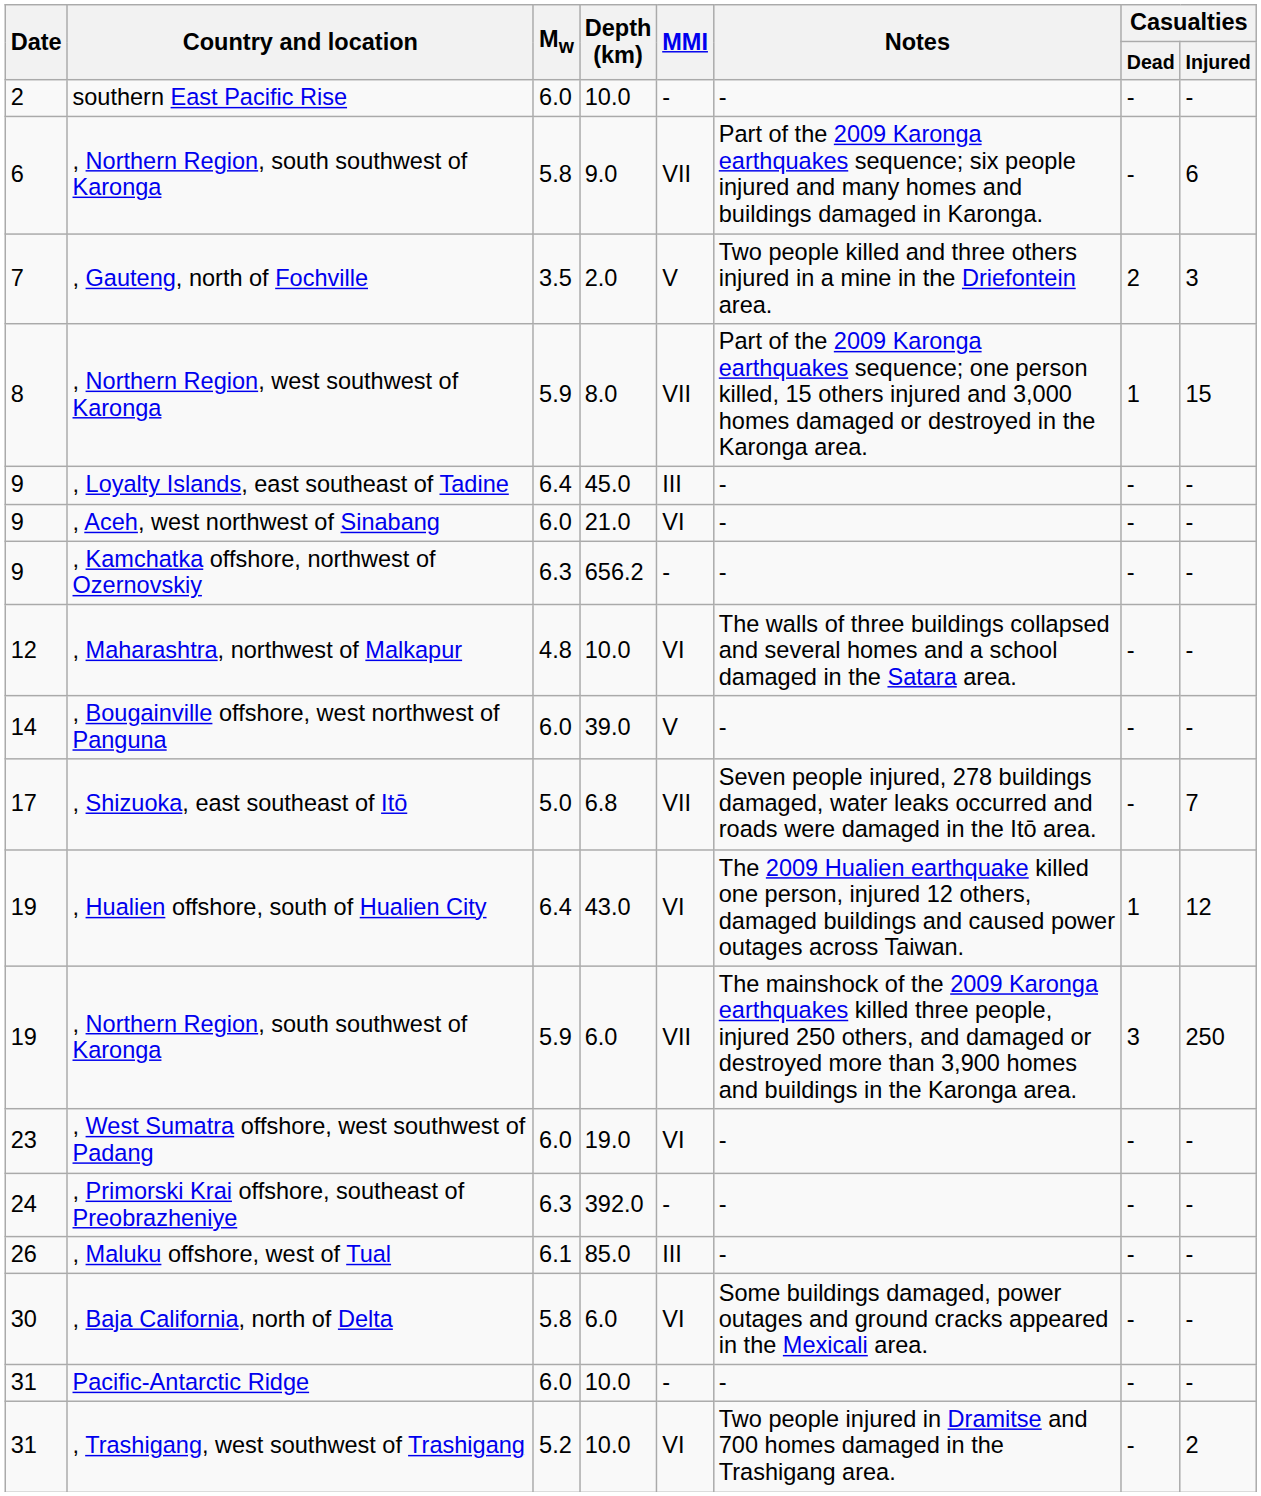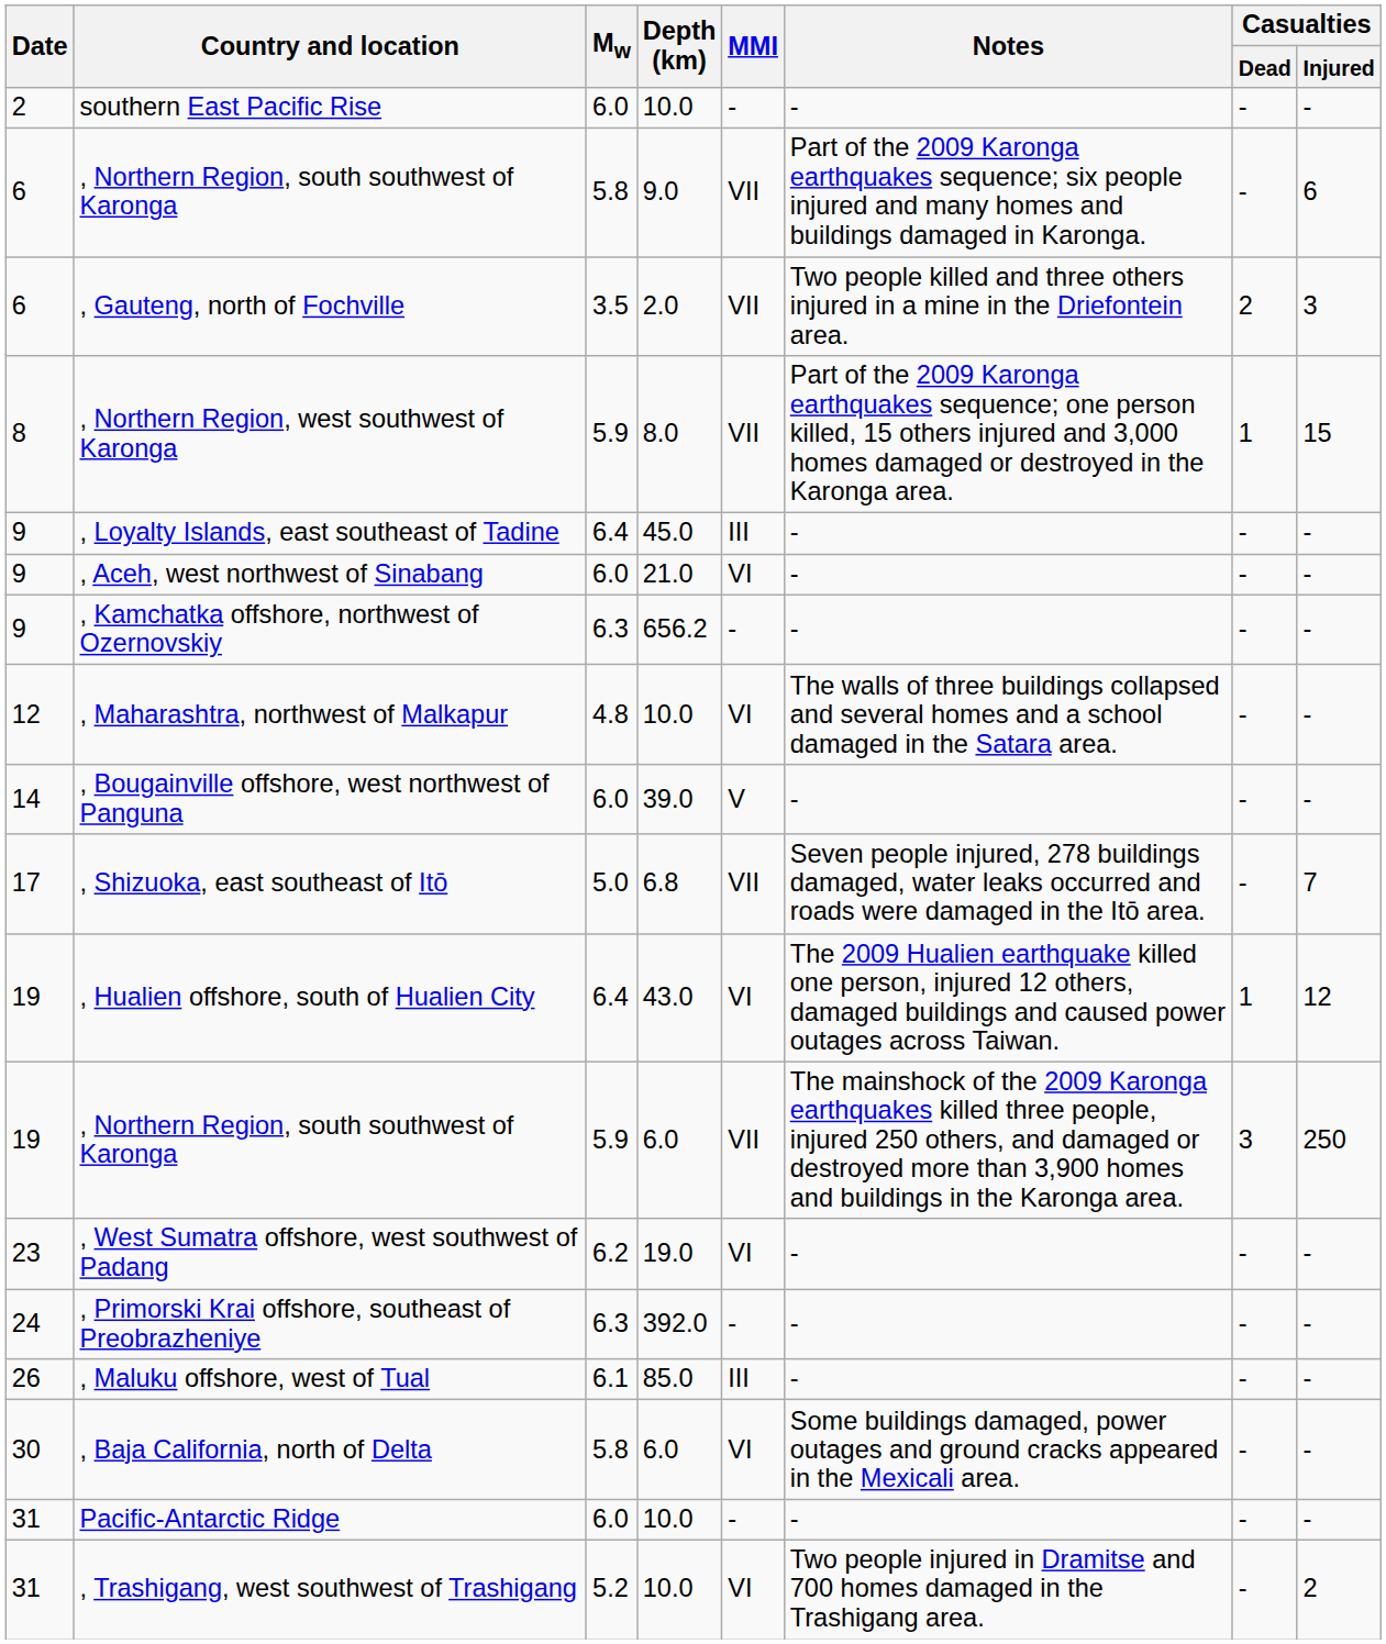, Gauteng, north of Fochville | Date: 7 -> 6
, Gauteng, north of Fochville | MMI: V -> VII
, West Sumatra offshore, west southwest of Padang | Mw: 6.0 -> 6.2
